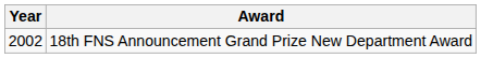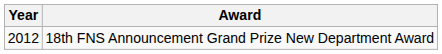18th FNS Announcement Grand Prize New Department Award | Year: 2002 -> 2012
